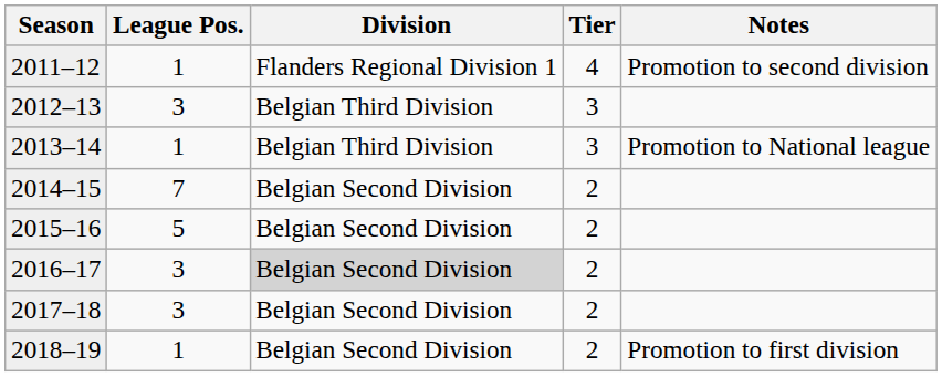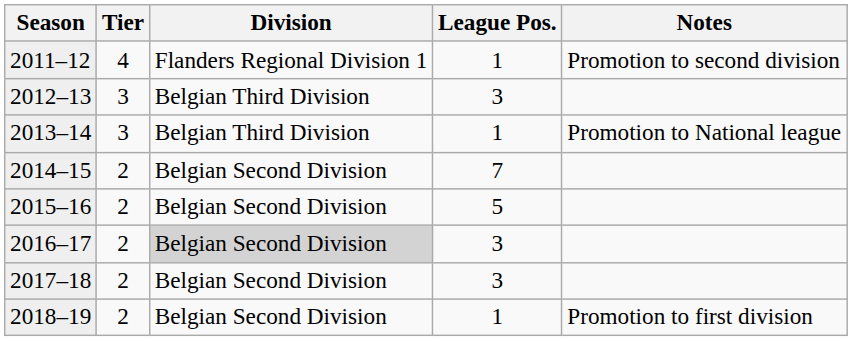columns swapped: Tier <-> League Pos.
